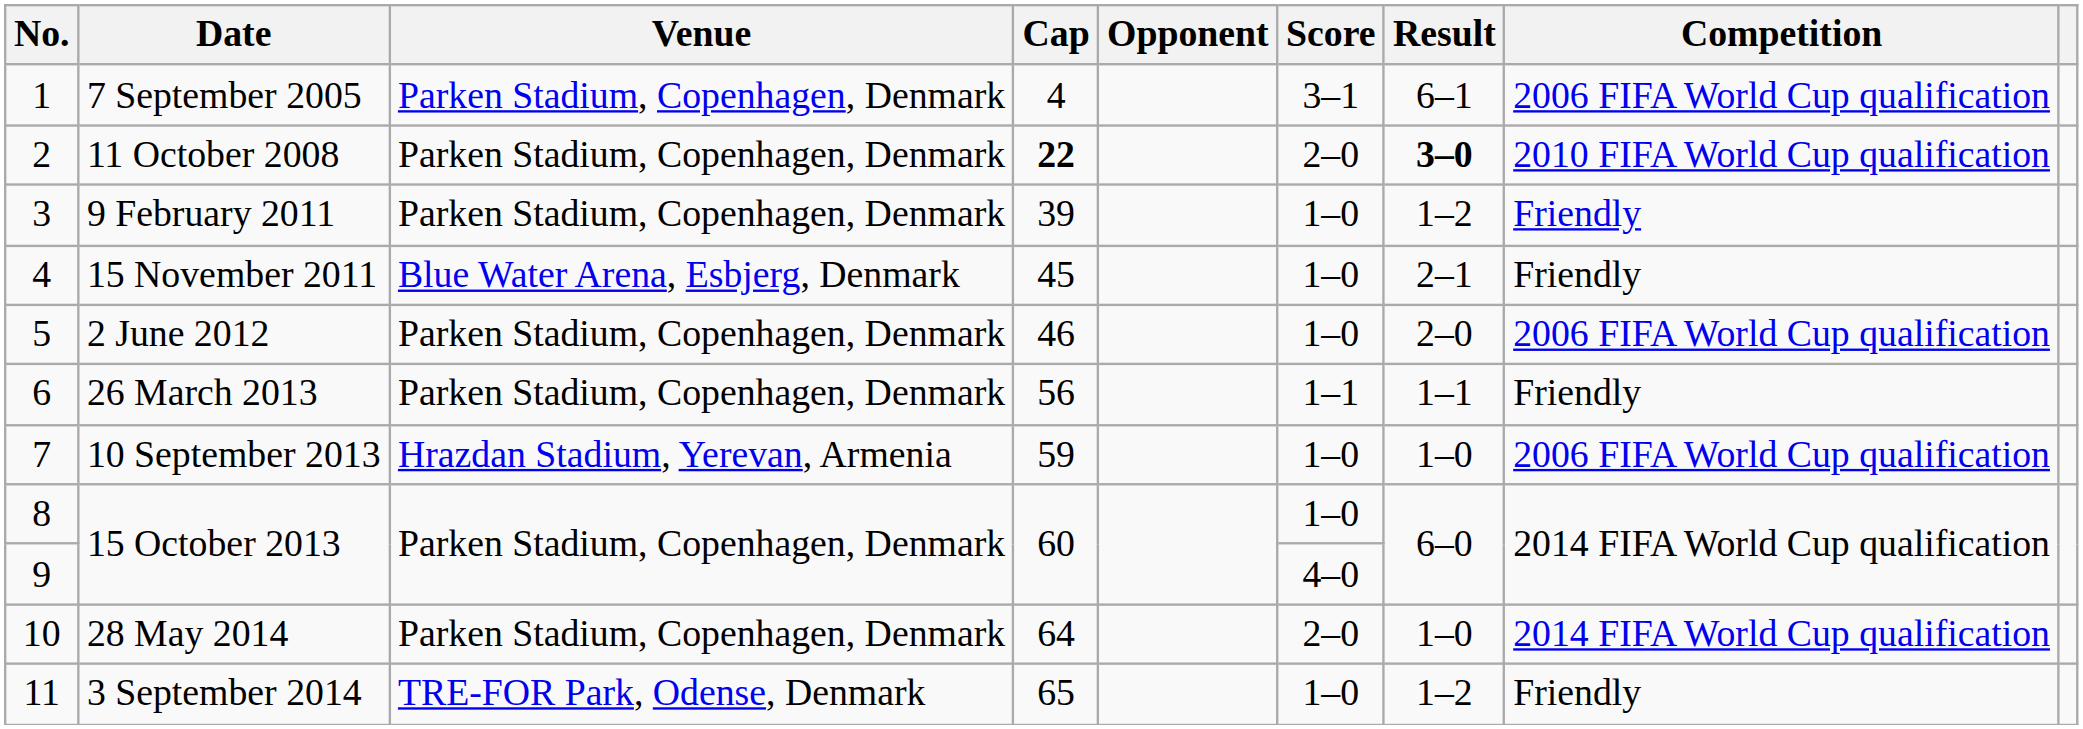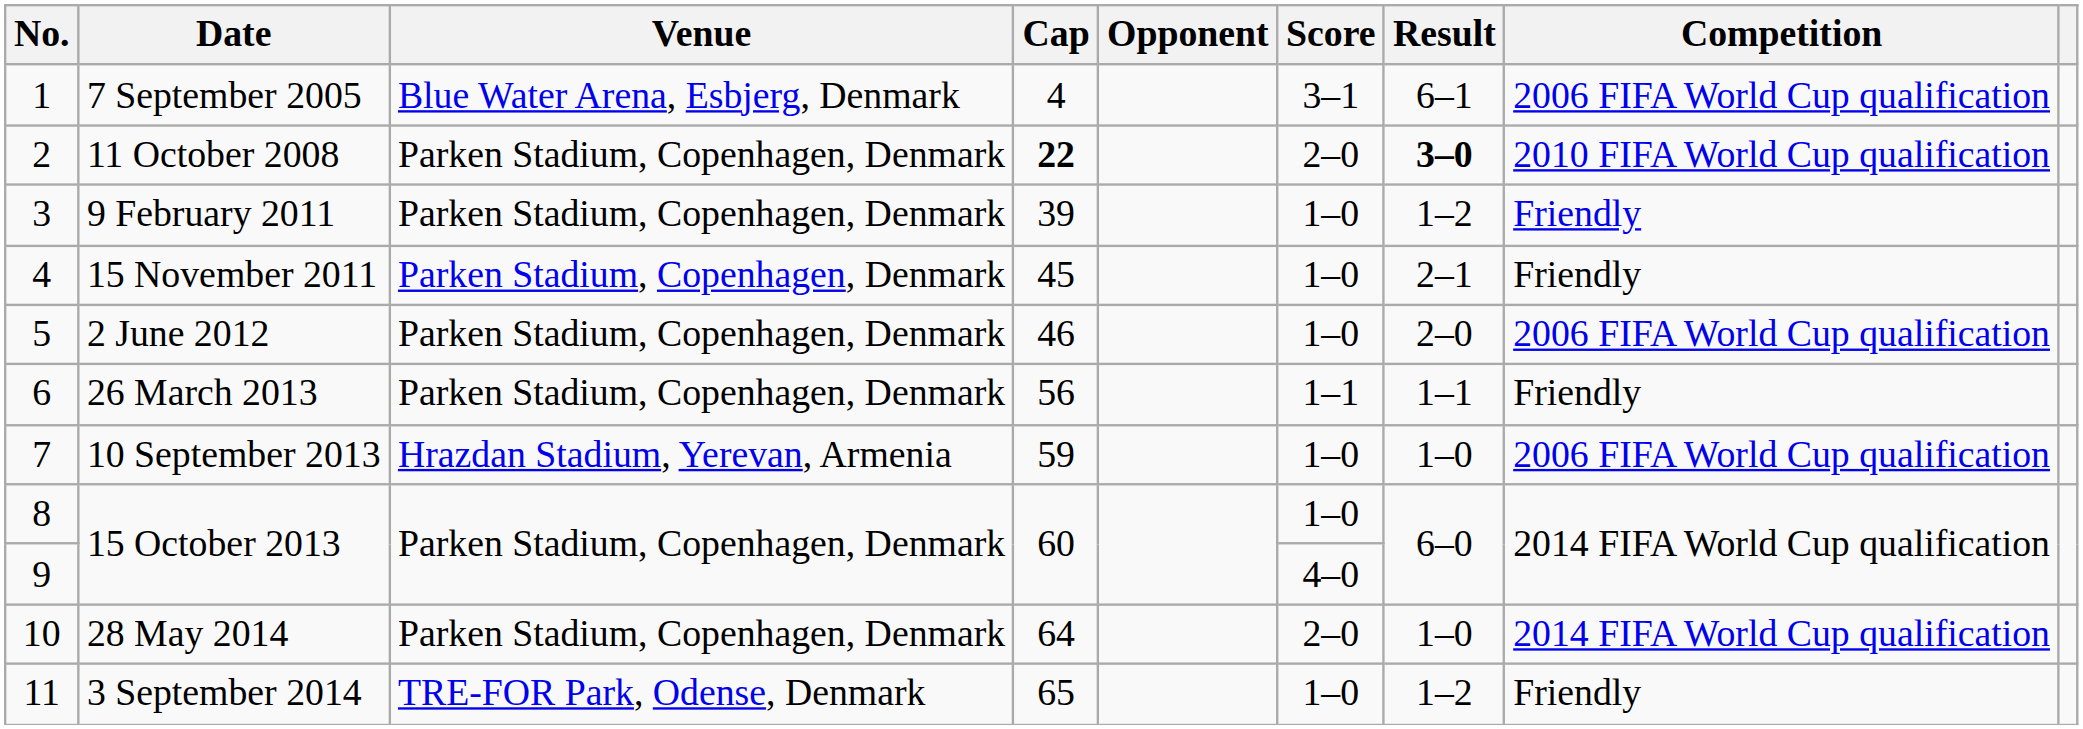7 September 2005 | Venue: Parken Stadium, Copenhagen, Denmark -> Blue Water Arena, Esbjerg, Denmark
15 November 2011 | Venue: Blue Water Arena, Esbjerg, Denmark -> Parken Stadium, Copenhagen, Denmark
